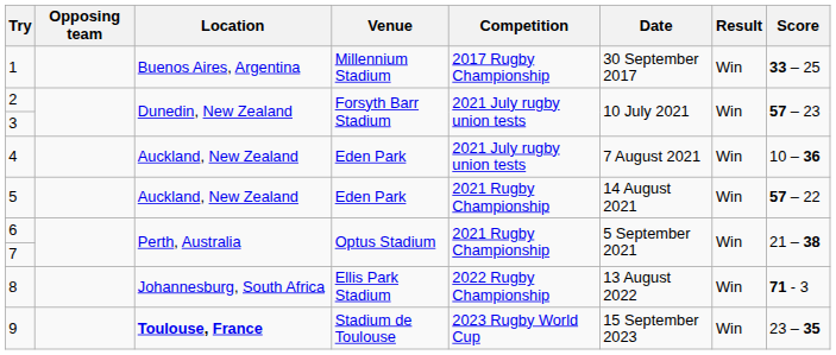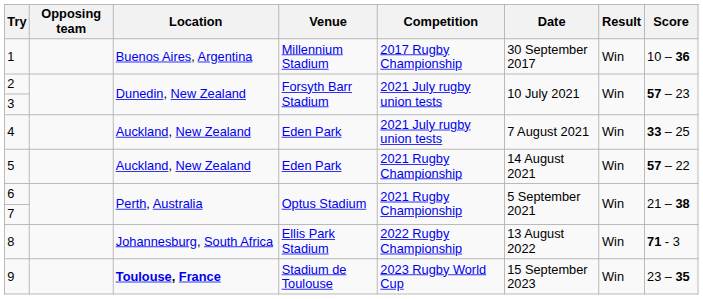1 | Score: 33 – 25 -> 10 – 36
4 | Score: 10 – 36 -> 33 – 25
